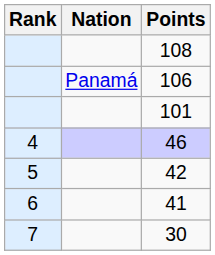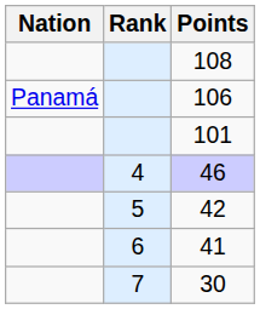columns swapped: Rank <-> Nation
